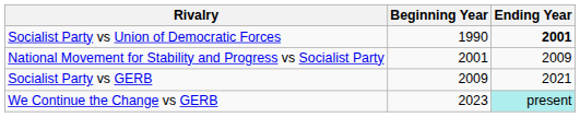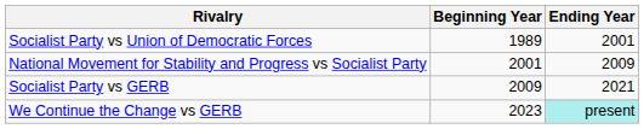Socialist Party vs Union of Democratic Forces | Beginning Year: 1990 -> 1989
Socialist Party vs Union of Democratic Forces | Ending Year: bold -> normal
